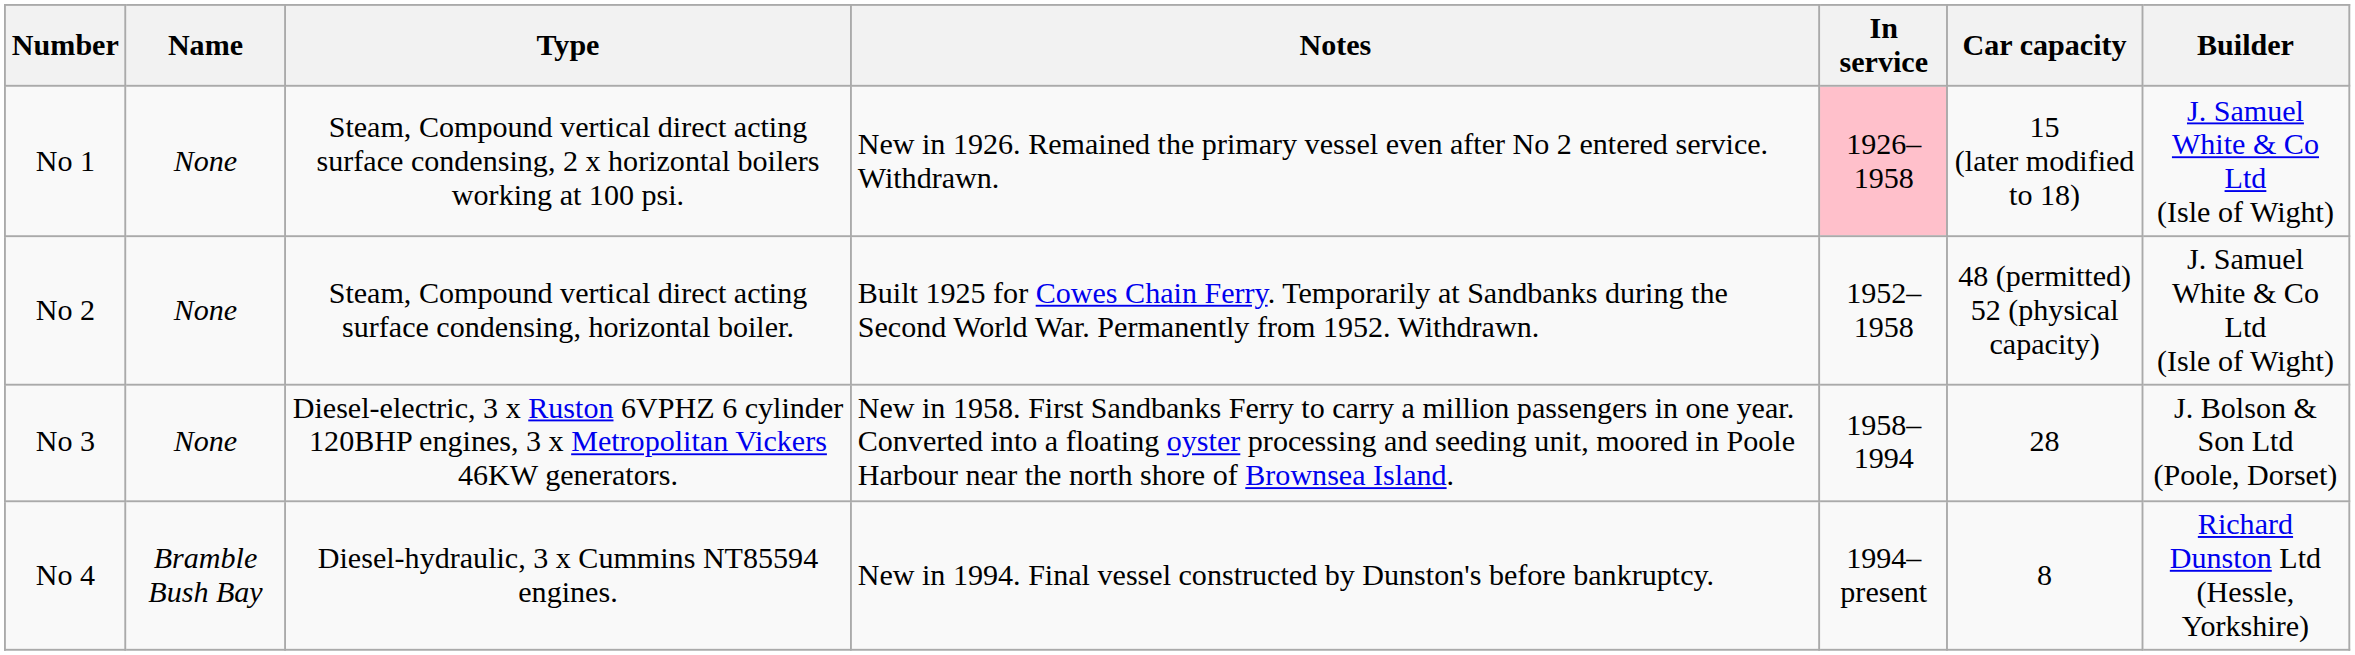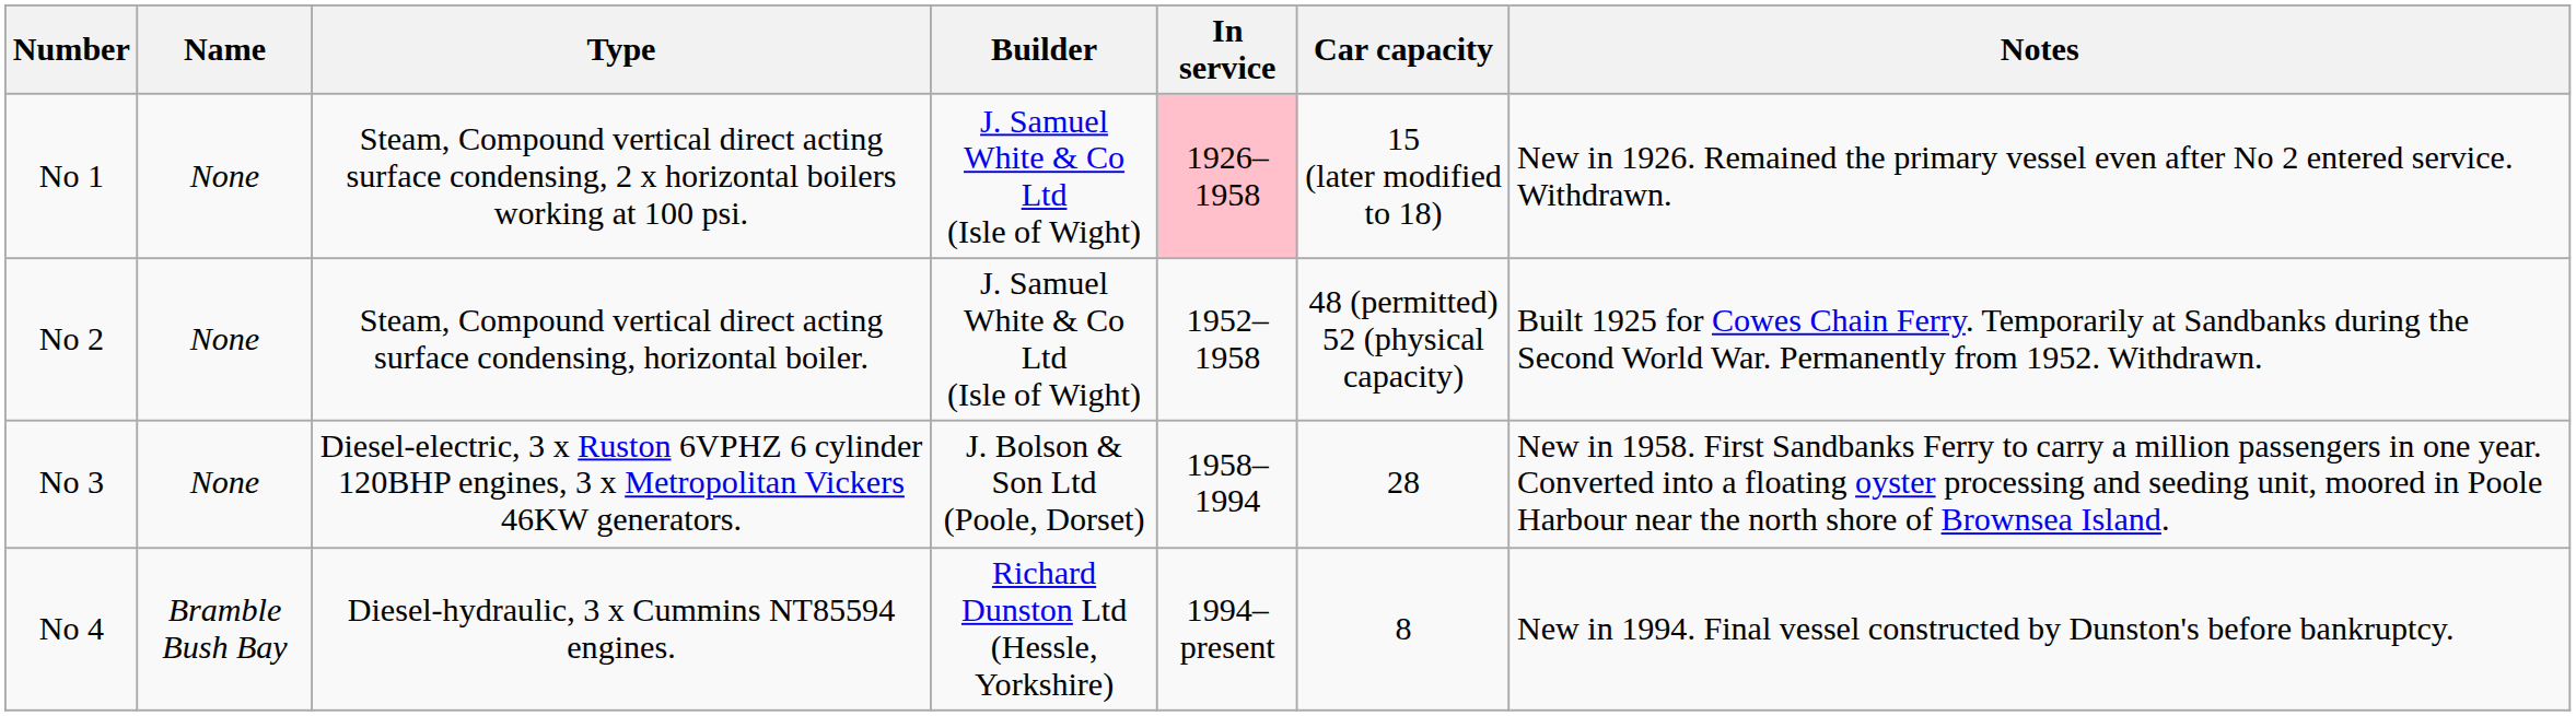columns swapped: Builder <-> Notes
